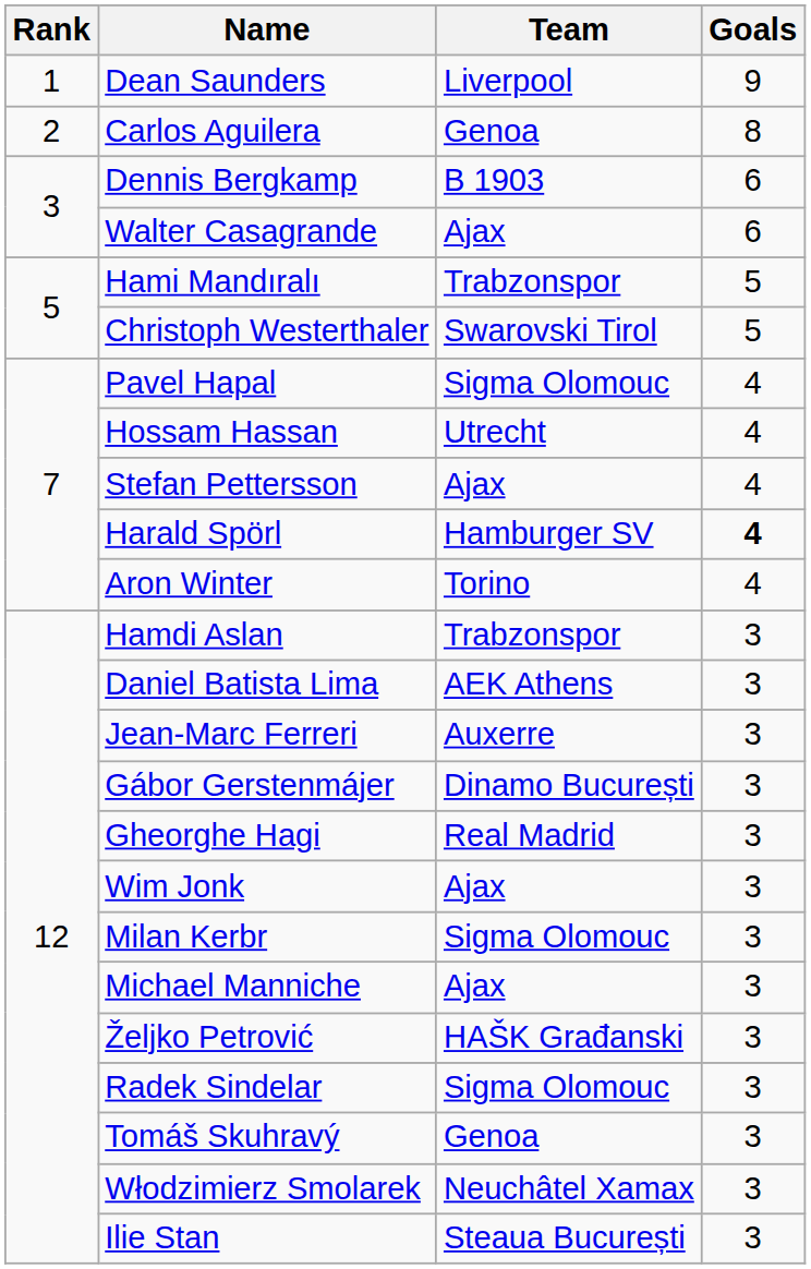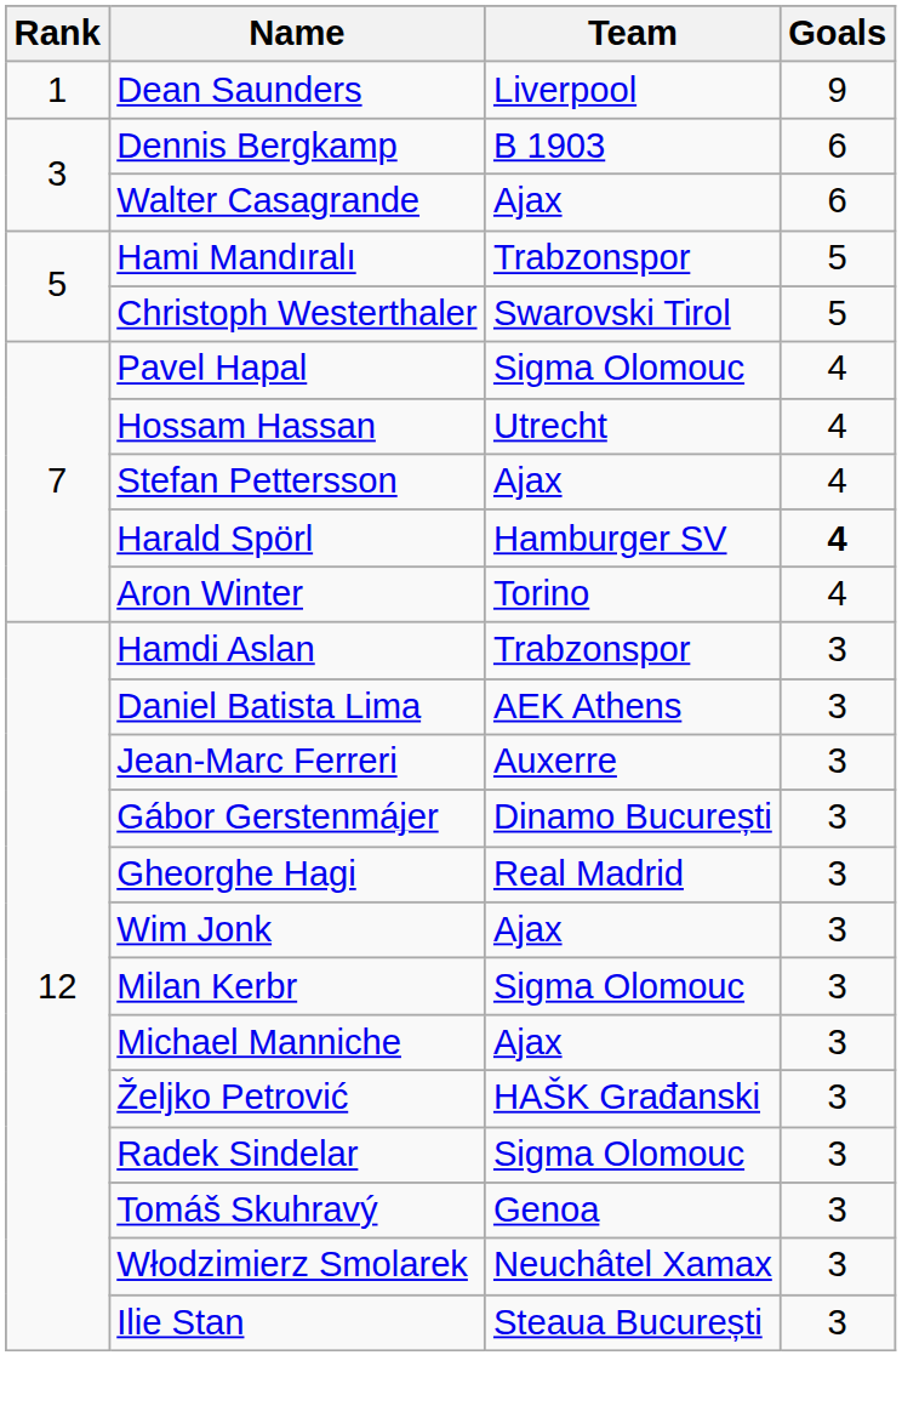- row: 2 | Carlos Aguilera | Genoa | 8
